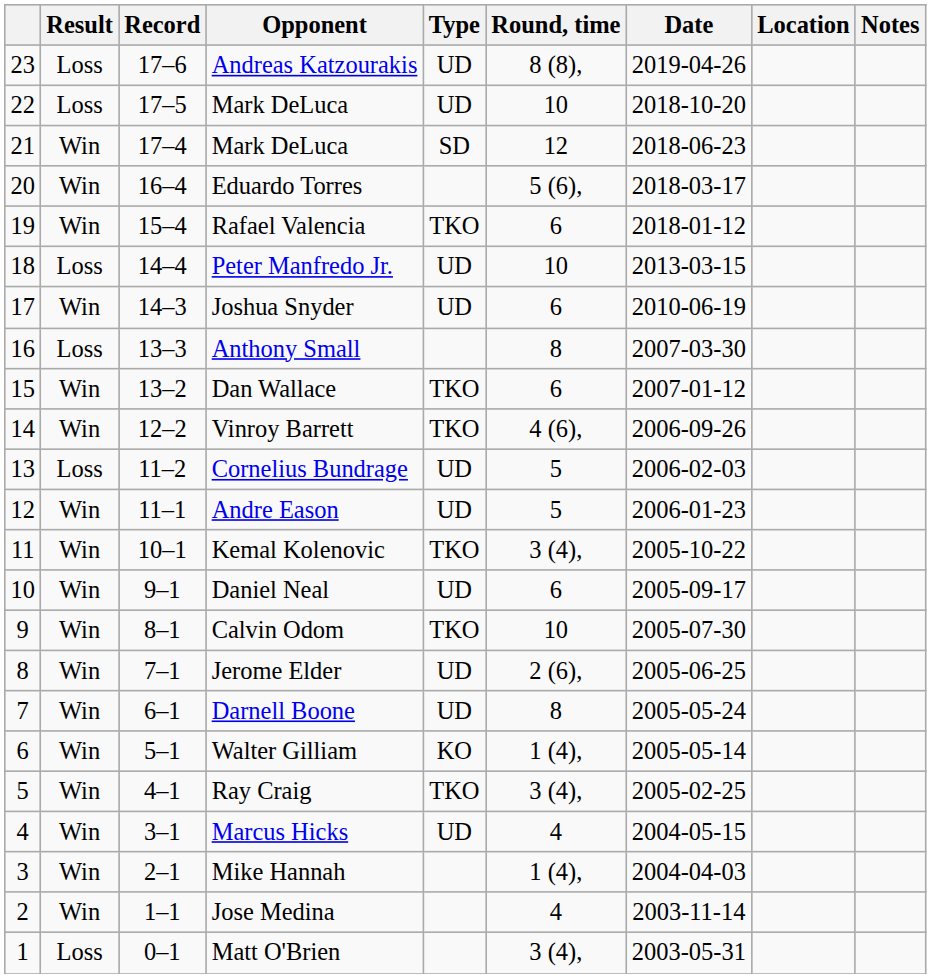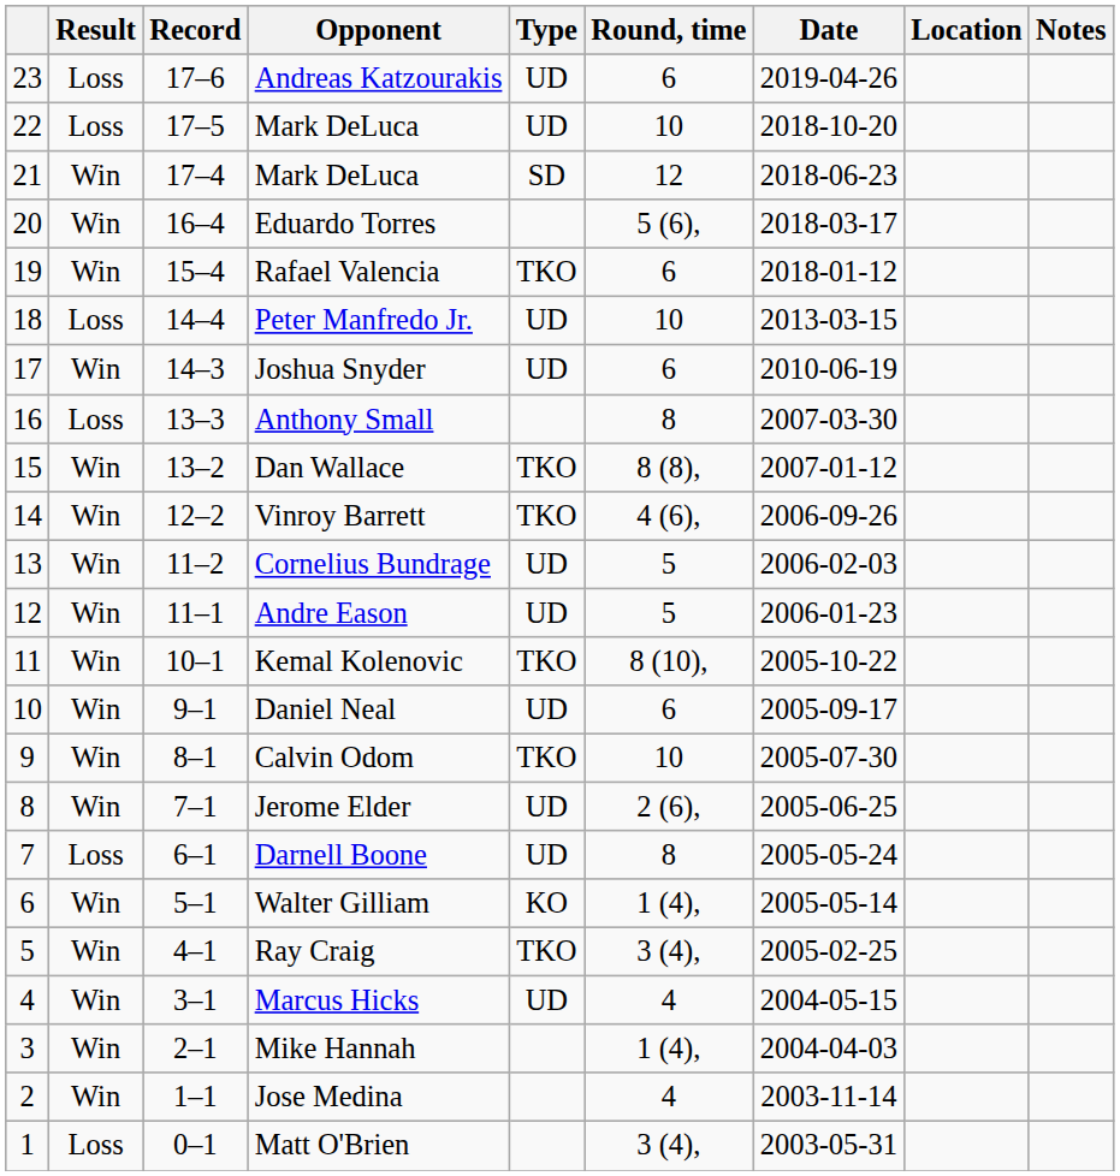Andreas Katzourakis | Round, time: 8 (8), -> 6
Dan Wallace | Round, time: 6 -> 8 (8),
Cornelius Bundrage | Result: Loss -> Win
Kemal Kolenovic | Round, time: 3 (4), -> 8 (10),
Darnell Boone | Result: Win -> Loss
